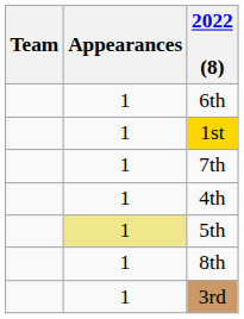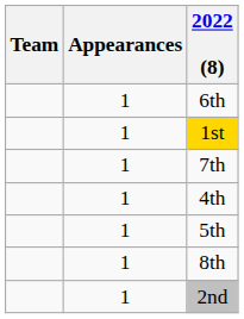5th | Appearances: khaki background -> no background
- row: 1 | 3rd
+ row: 1 | 2nd
